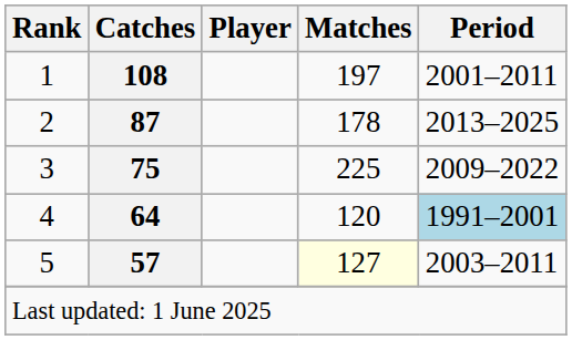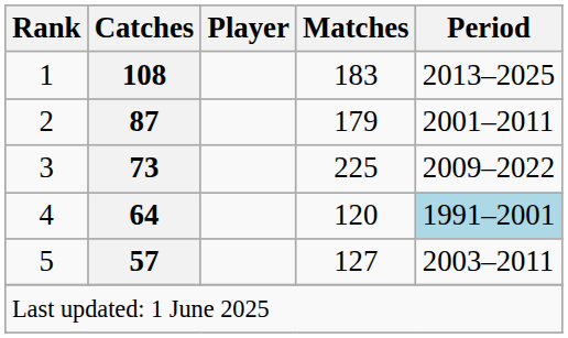1 | Matches: 197 -> 183
1 | Period: 2001–2011 -> 2013–2025
2 | Matches: 178 -> 179
2 | Period: 2013–2025 -> 2001–2011
3 | Catches: 75 -> 73
5 | Matches: lightyellow background -> no background
